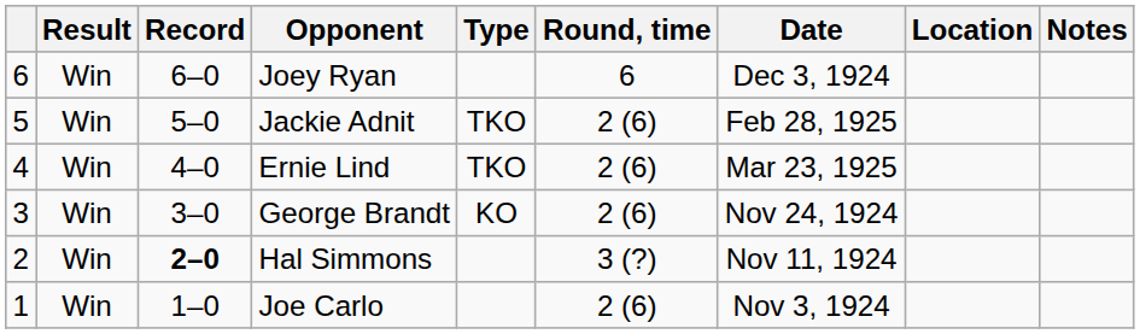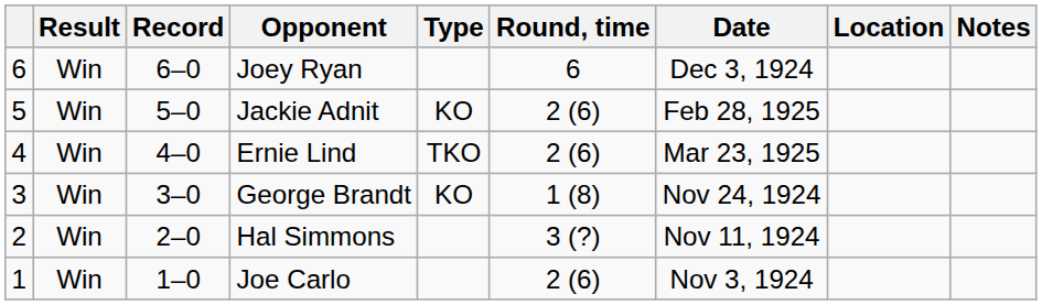Jackie Adnit | Type: TKO -> KO
George Brandt | Round, time: 2 (6) -> 1 (8)
Hal Simmons | Record: bold -> normal
